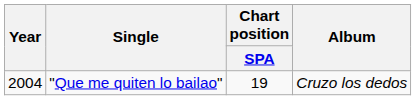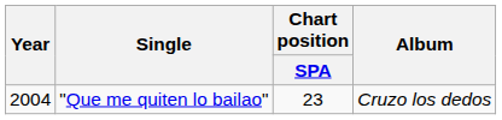"Que me quiten lo bailao" | Chart position / SPA: 19 -> 23
